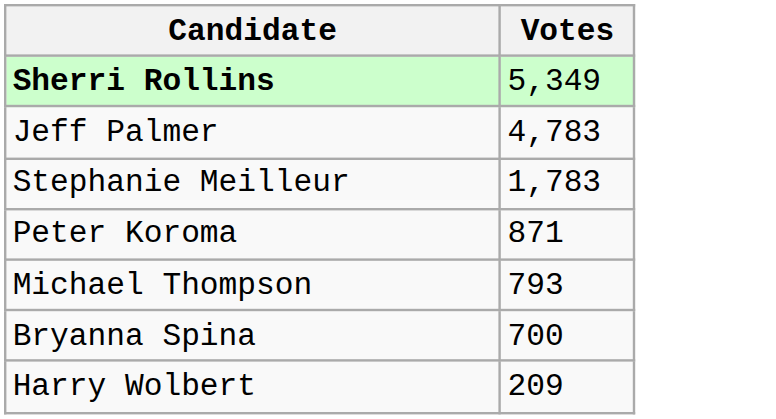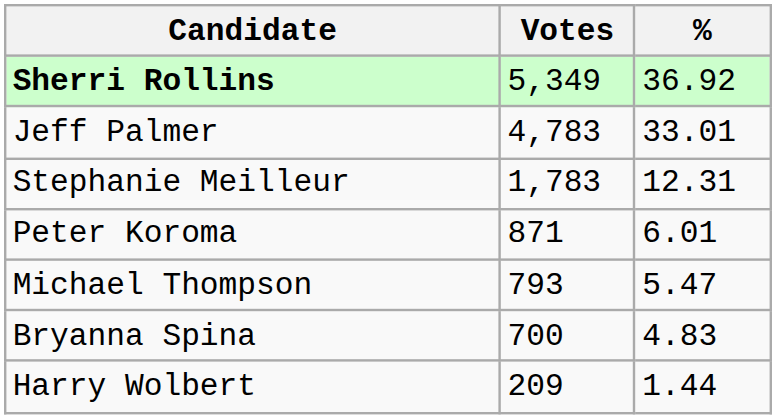+ column: % | 36.92 | 33.01 | 12.31 | 6.01 | 5.47 | 4.83 | 1.44
